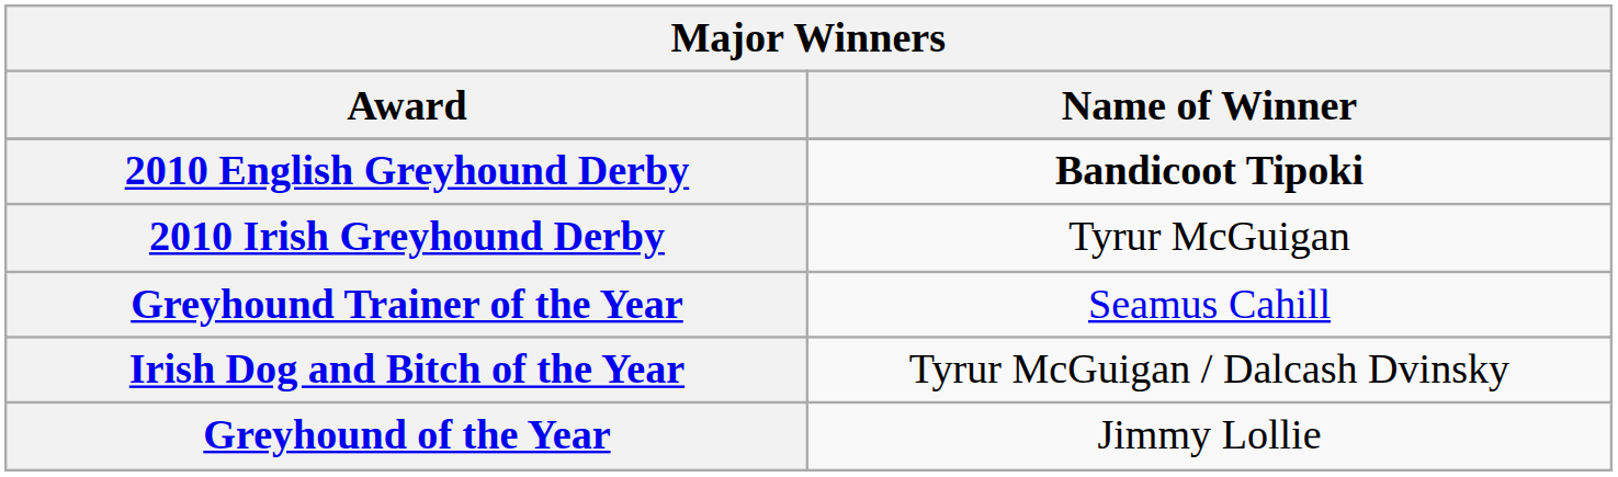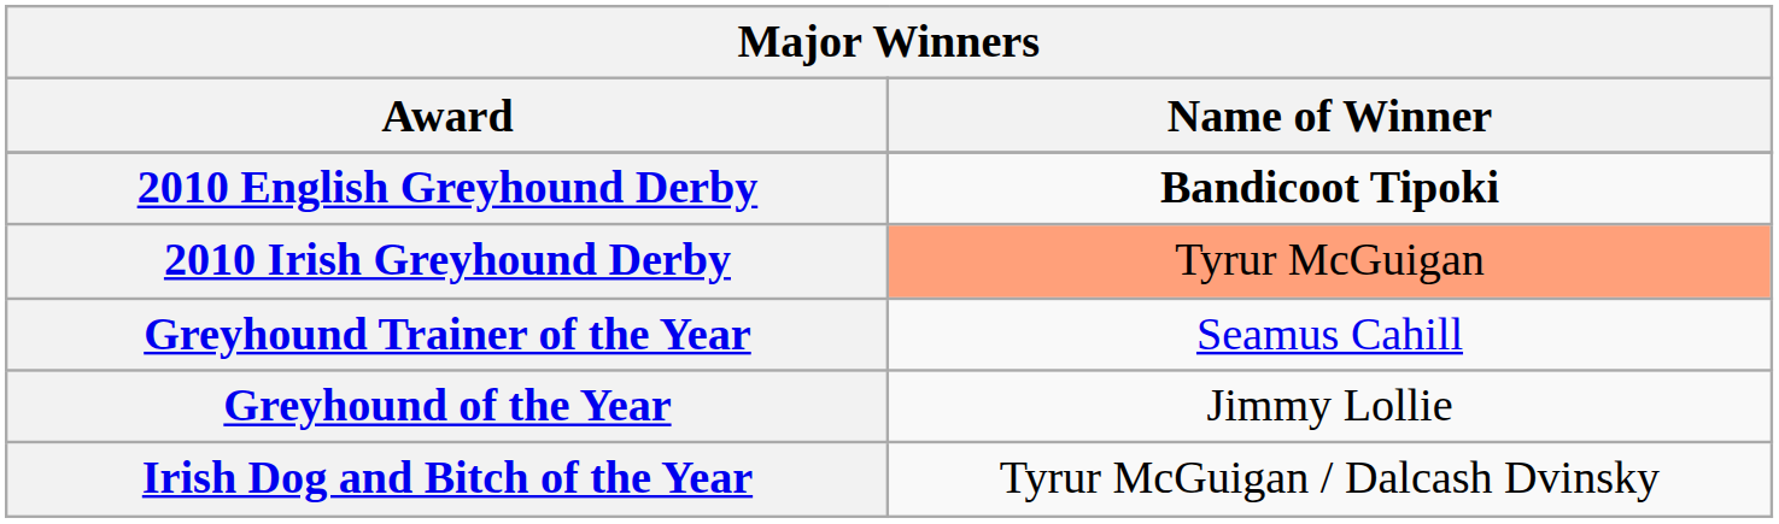2010 Irish Greyhound Derby | Name of Winner: no background -> lightsalmon background
rows swapped: Greyhound of the Year <-> Irish Dog and Bitch of the Year
